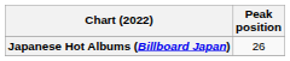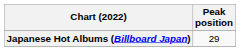Japanese Hot Albums (Billboard Japan) | Peak position: 26 -> 29
